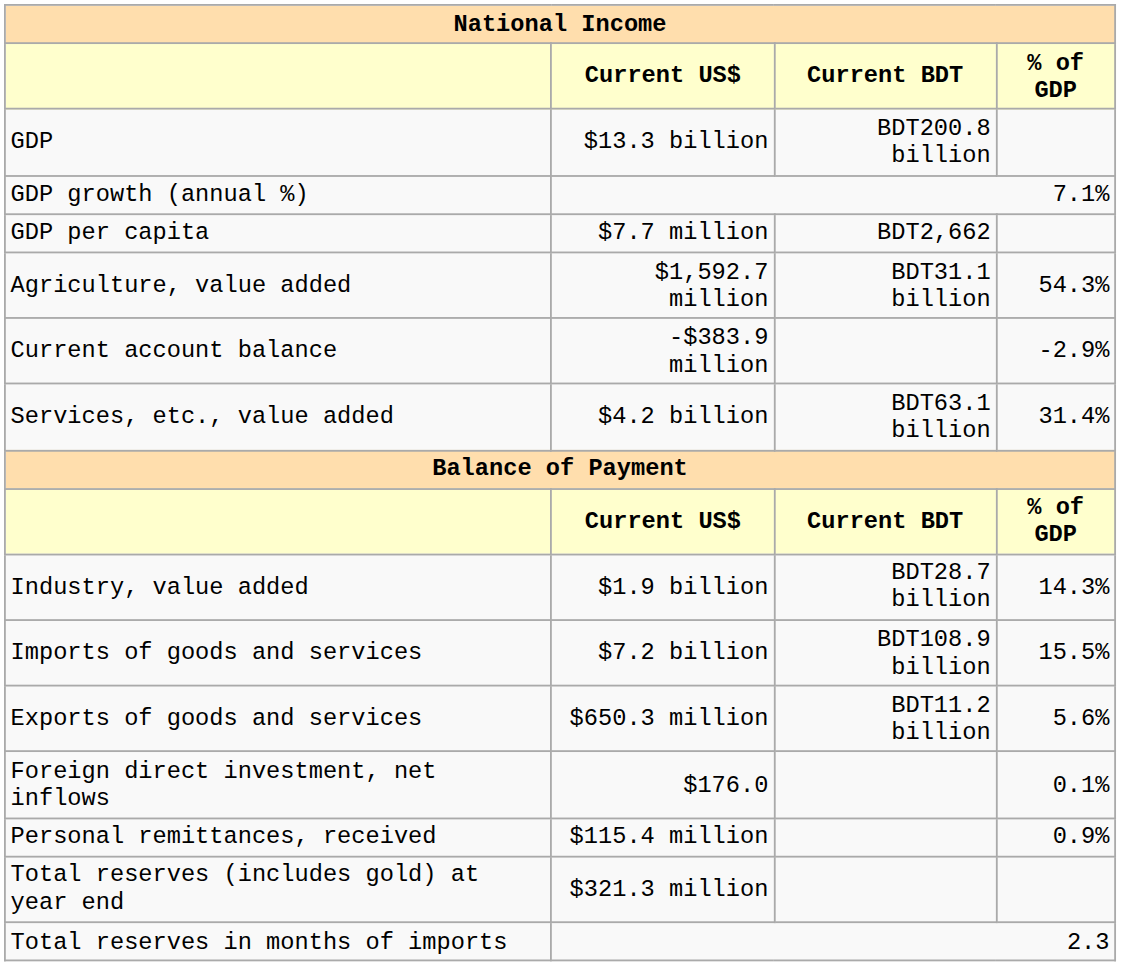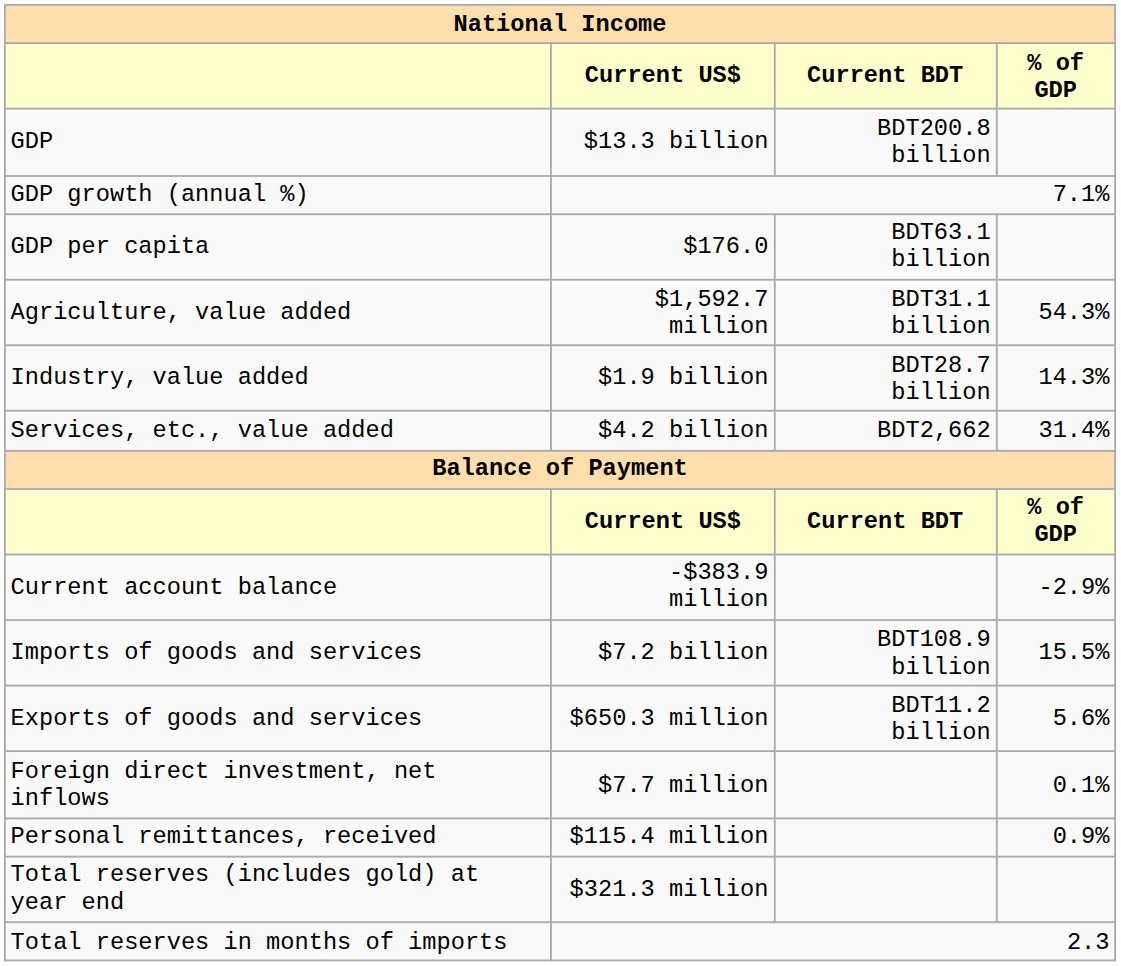GDP per capita | Current US$: $7.7 million -> $176.0
GDP per capita | Current BDT: BDT2,662 -> BDT63.1 billion
rows swapped: Industry, value added <-> Current account balance
Services, etc., value added | Current BDT: BDT63.1 billion -> BDT2,662
Foreign direct investment, net inflows | Current US$: $176.0 -> $7.7 million
